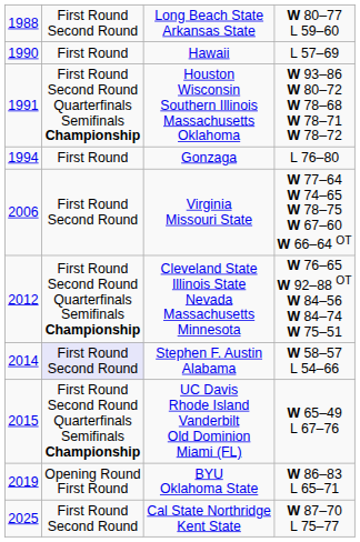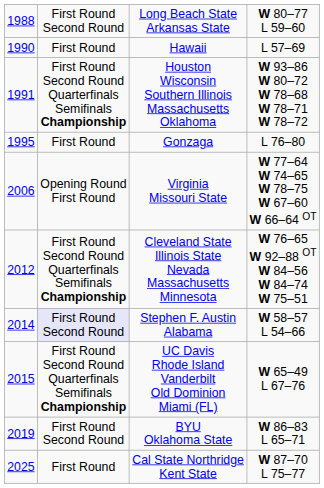Gonzaga | column 1: 1994 -> 1995
Virginia Missouri State | column 2: First Round Second Round -> Opening Round First Round
BYU Oklahoma State | column 2: Opening Round First Round -> First Round Second Round
Cal State Northridge Kent State | column 2: First Round Second Round -> First Round
